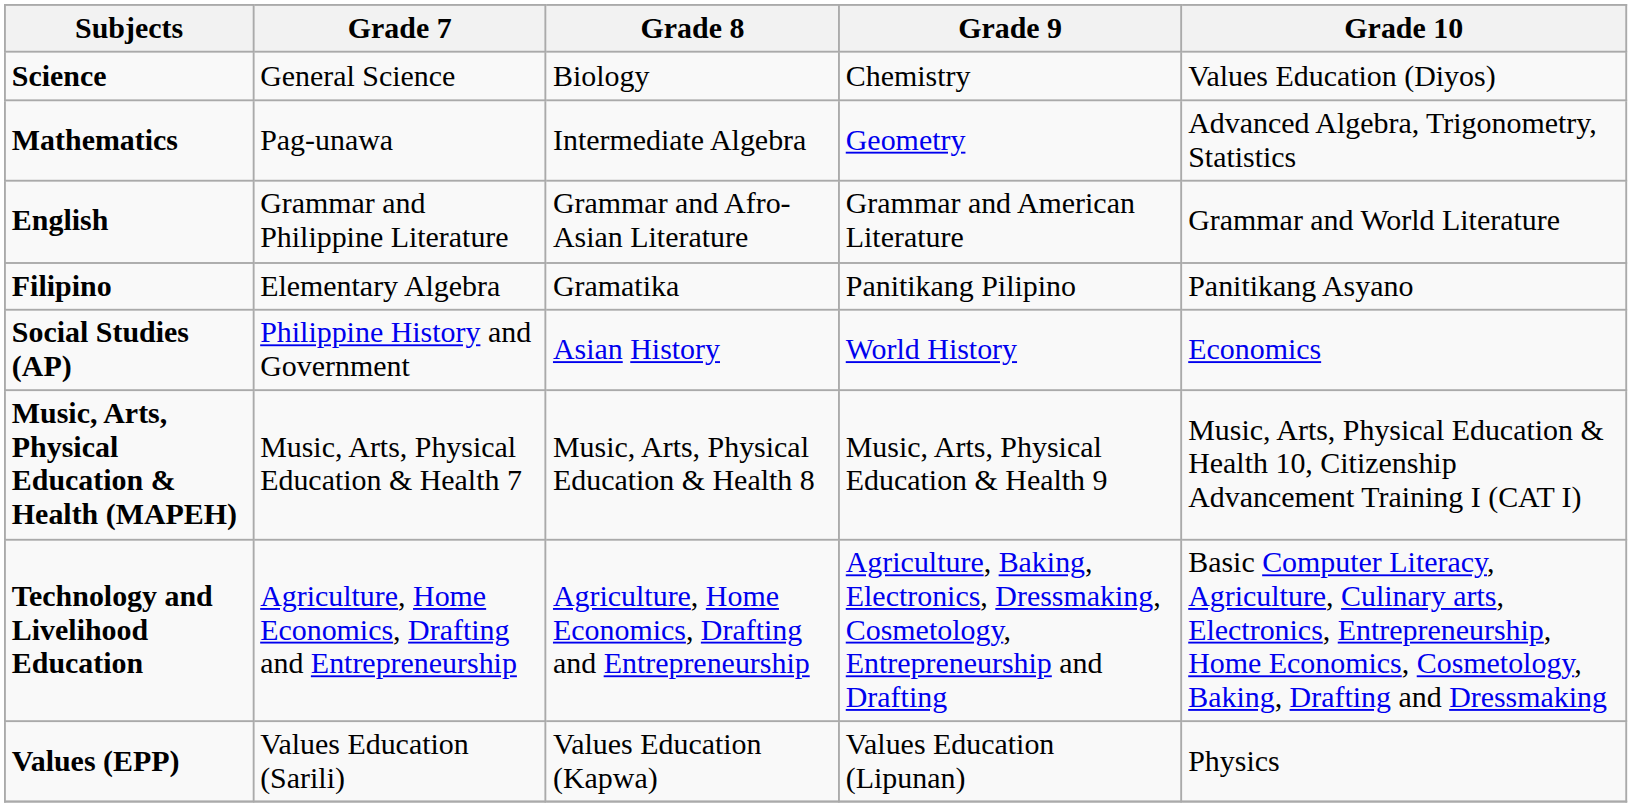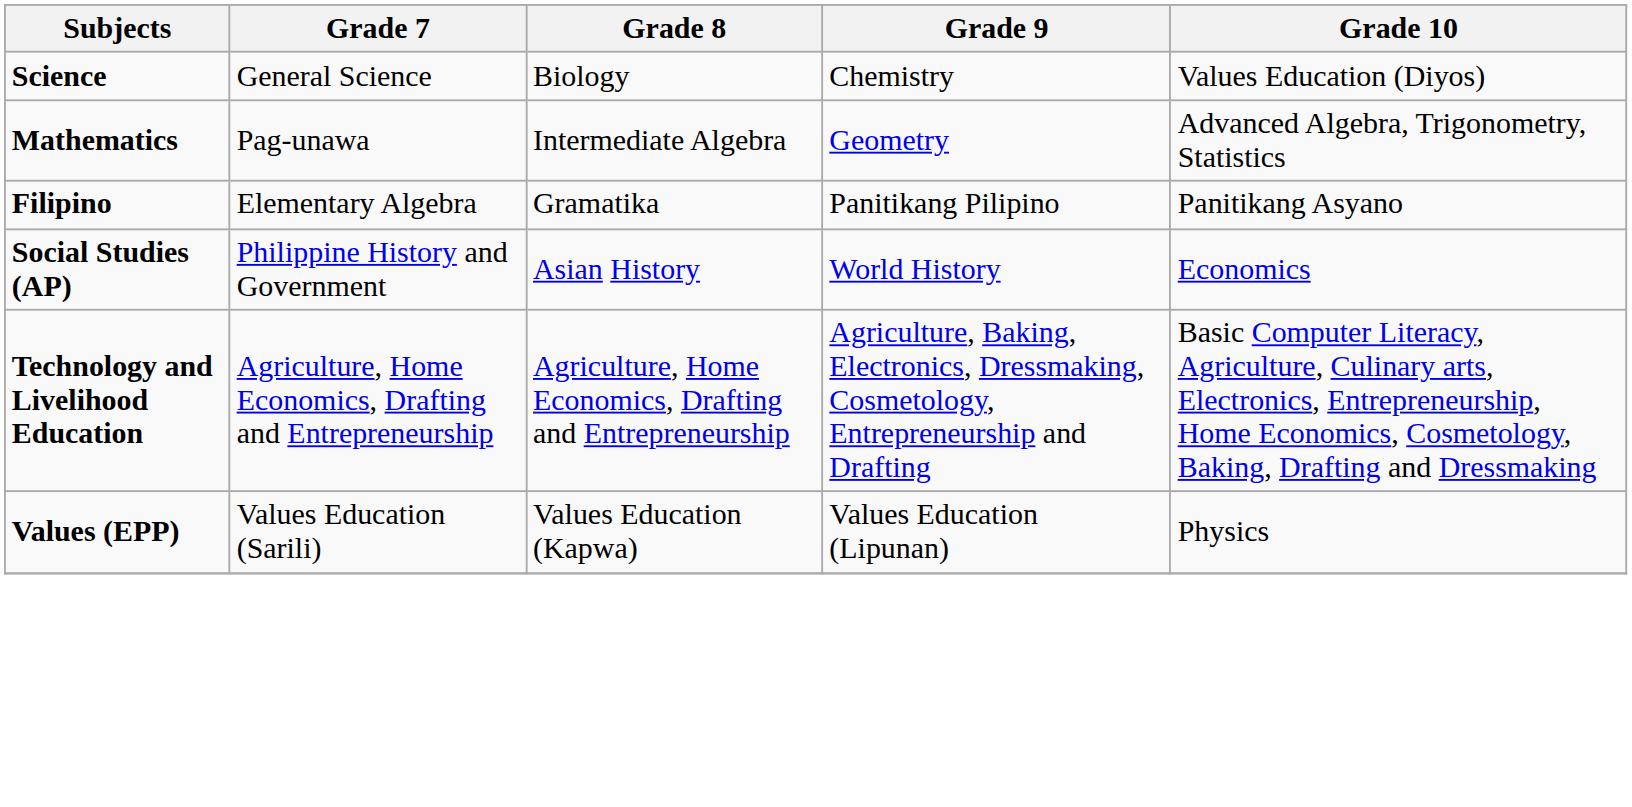- row: English | Grammar and Philippine Literature | Grammar and Afro-Asian Literature | Grammar and American Literature | Grammar and World Literature
- row: Music, Arts, Physical Education & Health (MAPEH) | Music, Arts, Physical Education & Health 7 | Music, Arts, Physical Education & Health 8 | Music, Arts, Physical Education & Health 9 | Music, Arts, Physical Education & Health 10, Citizenship Advancement Training I (CAT I)
